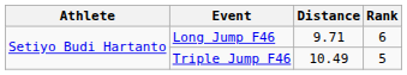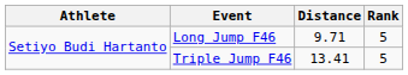Long Jump F46 | Rank: 6 -> 5
Triple Jump F46 | Distance: 10.49 -> 13.41
